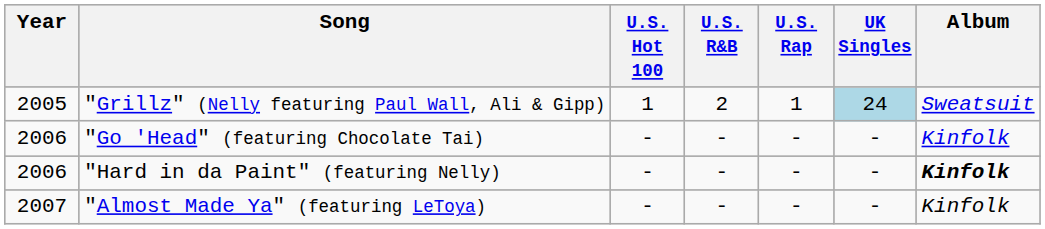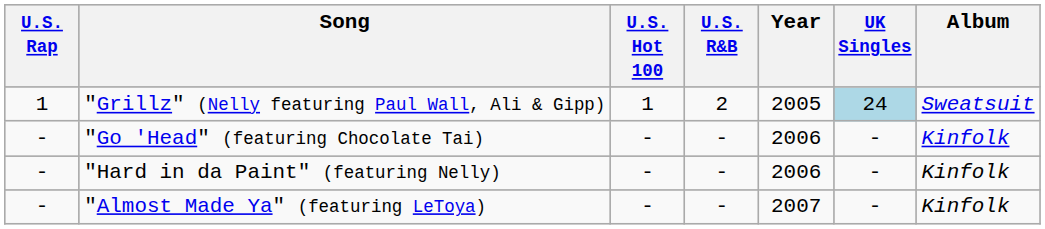columns swapped: Year <-> U.S. Rap
"Hard in da Paint" (featuring Nelly) | Album: bold -> normal
